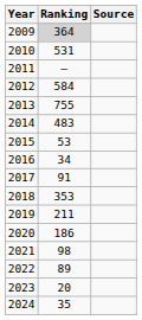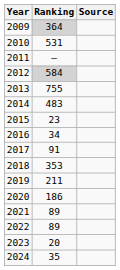2012 | Ranking: no background -> lightgrey background
2015 | Ranking: 53 -> 23
2021 | Ranking: 98 -> 89
